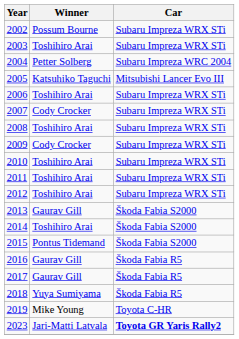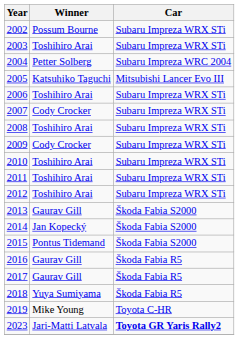2014 | Winner: Toshihiro Arai -> Jan Kopecký
